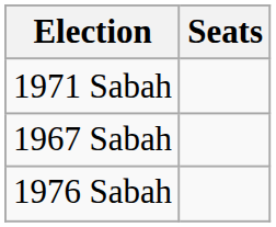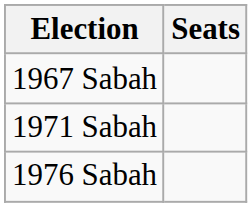rows swapped: 1967 Sabah <-> 1971 Sabah
